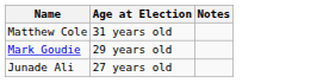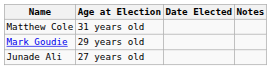+ column: Date Elected
